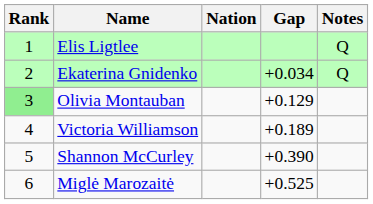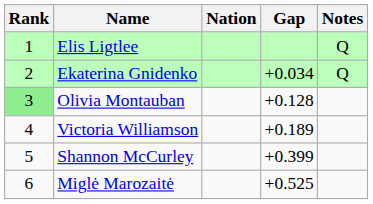Olivia Montauban | Gap: +0.129 -> +0.128
Shannon McCurley | Gap: +0.390 -> +0.399
